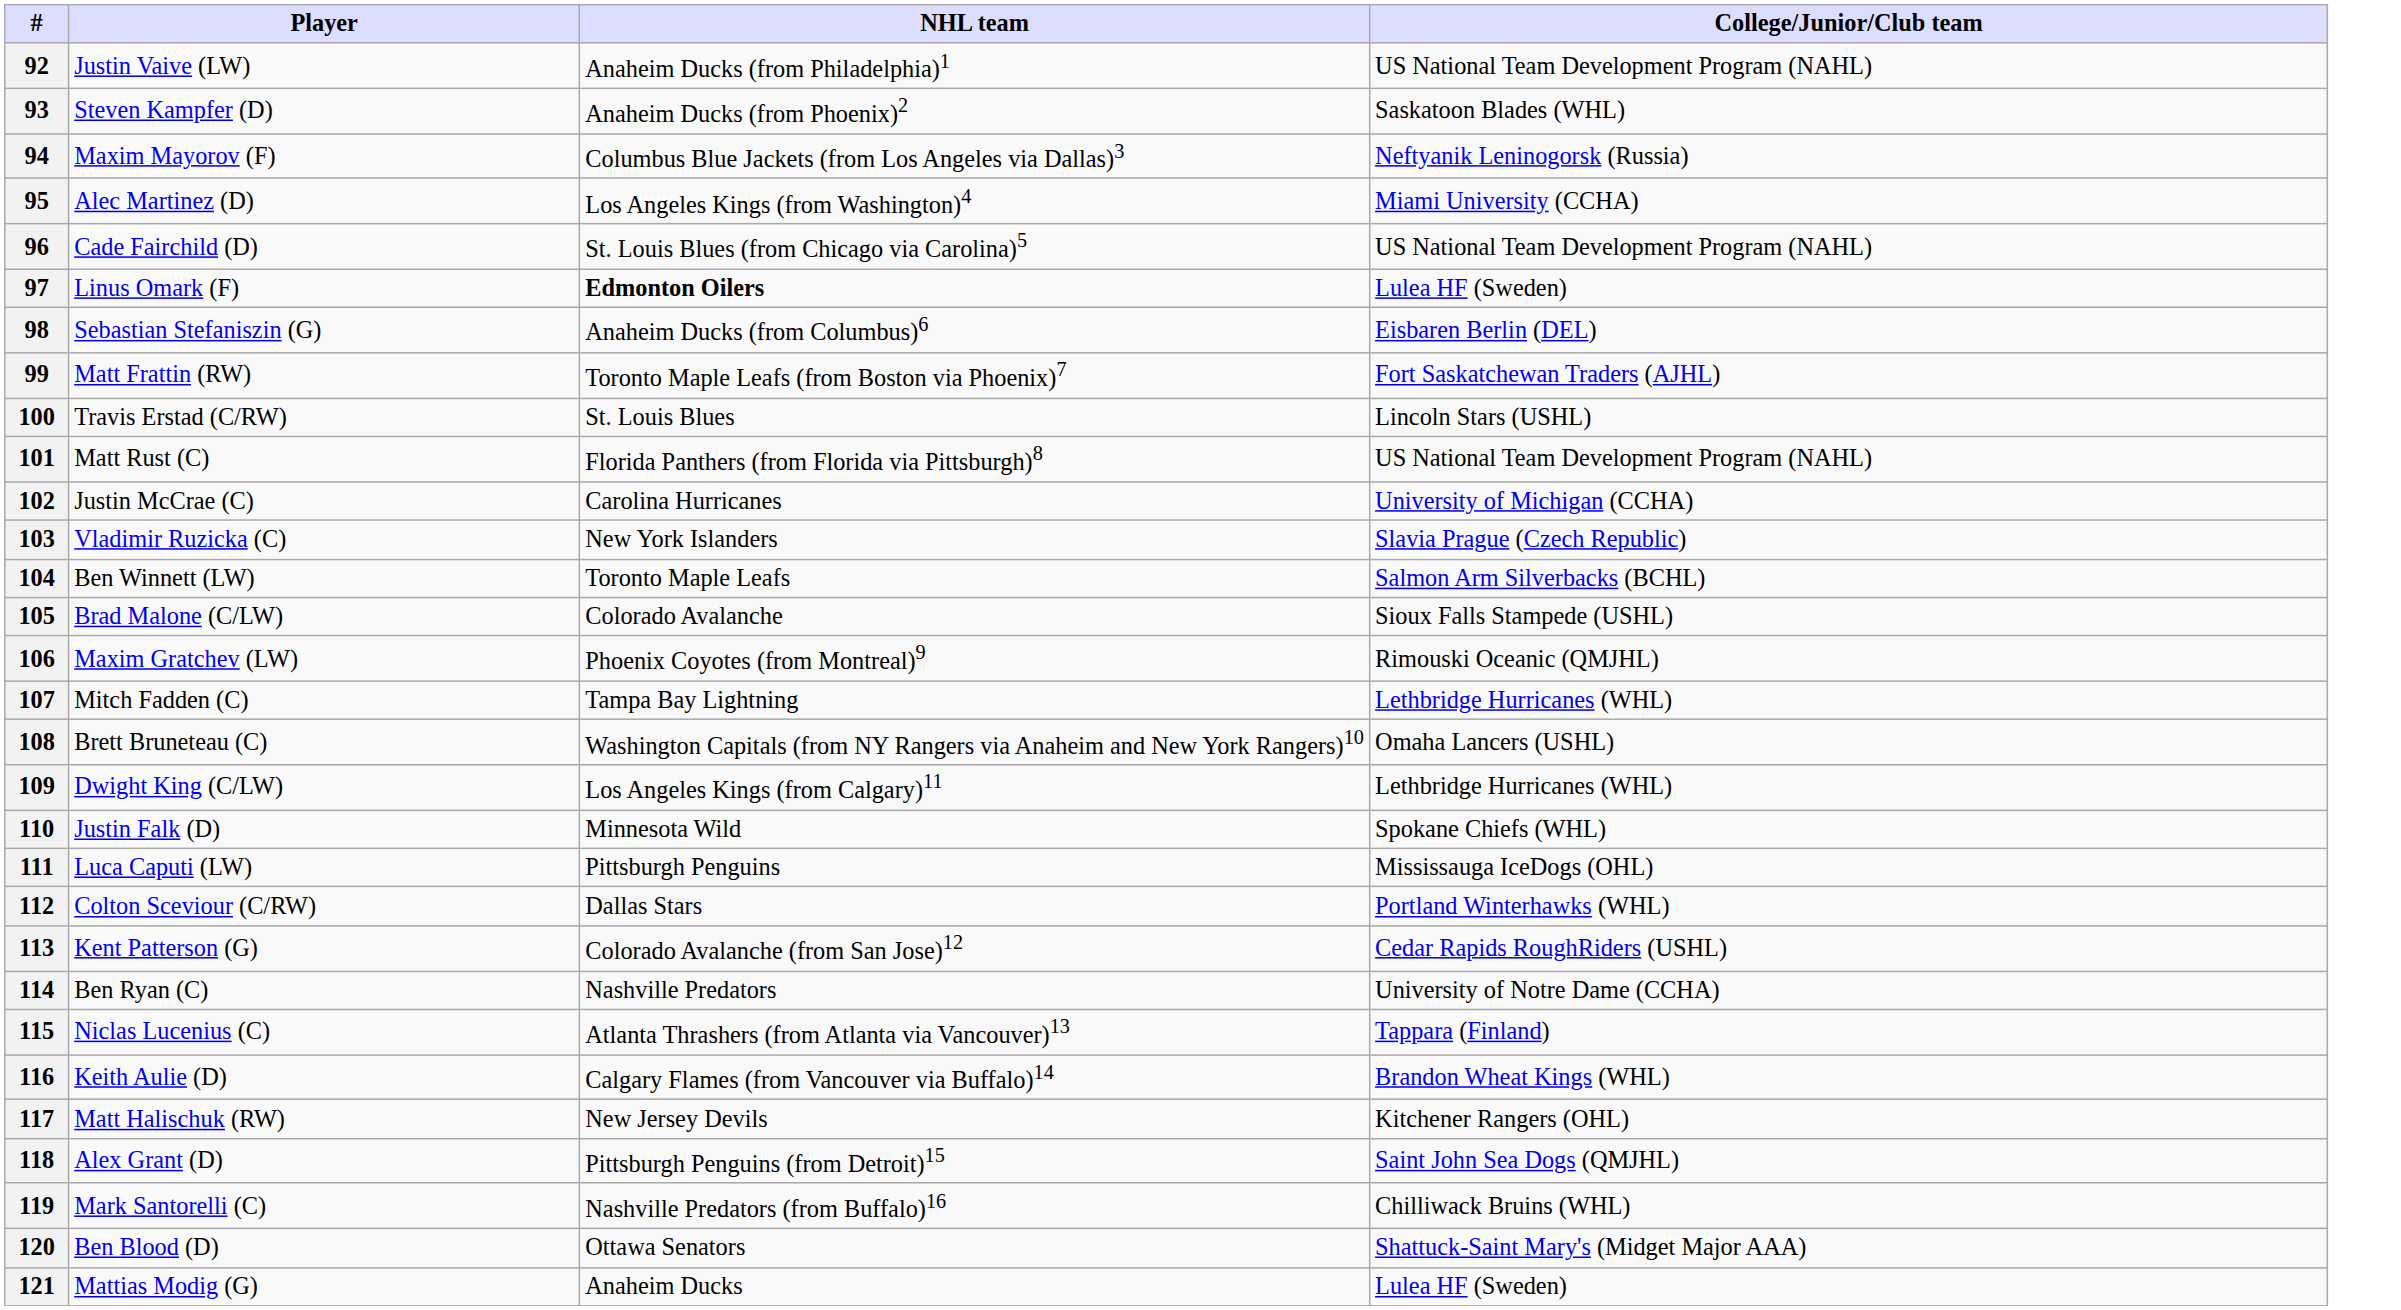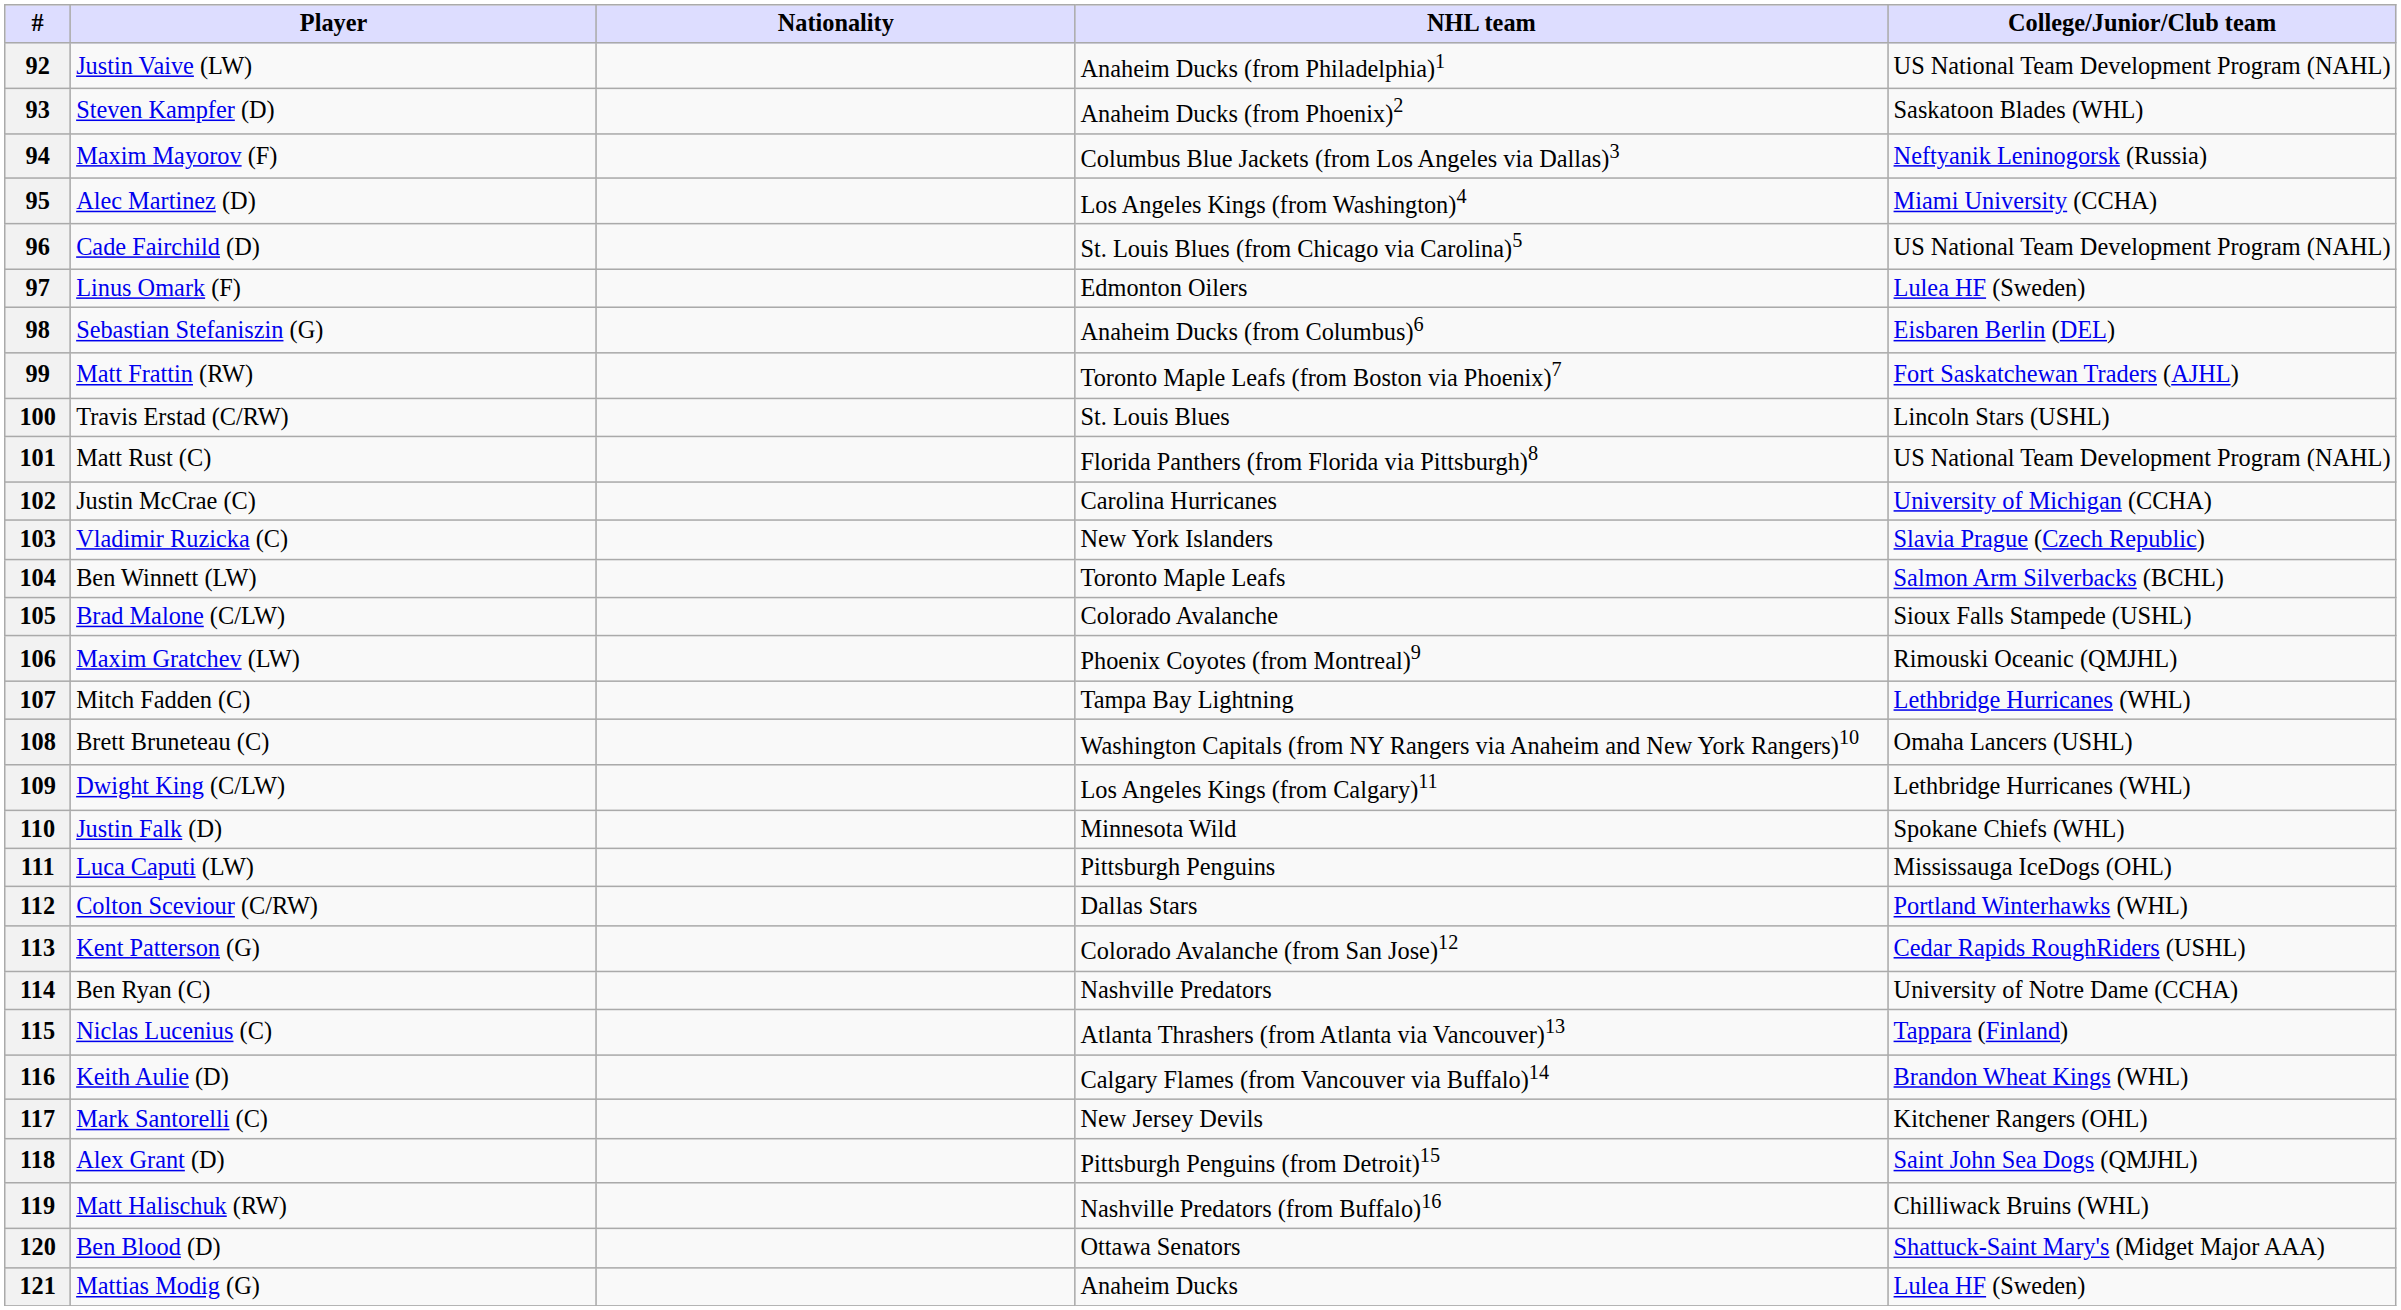+ column: Nationality
97 | NHL team: bold -> normal
117 | Player: Matt Halischuk (RW) -> Mark Santorelli (C)
119 | Player: Mark Santorelli (C) -> Matt Halischuk (RW)
